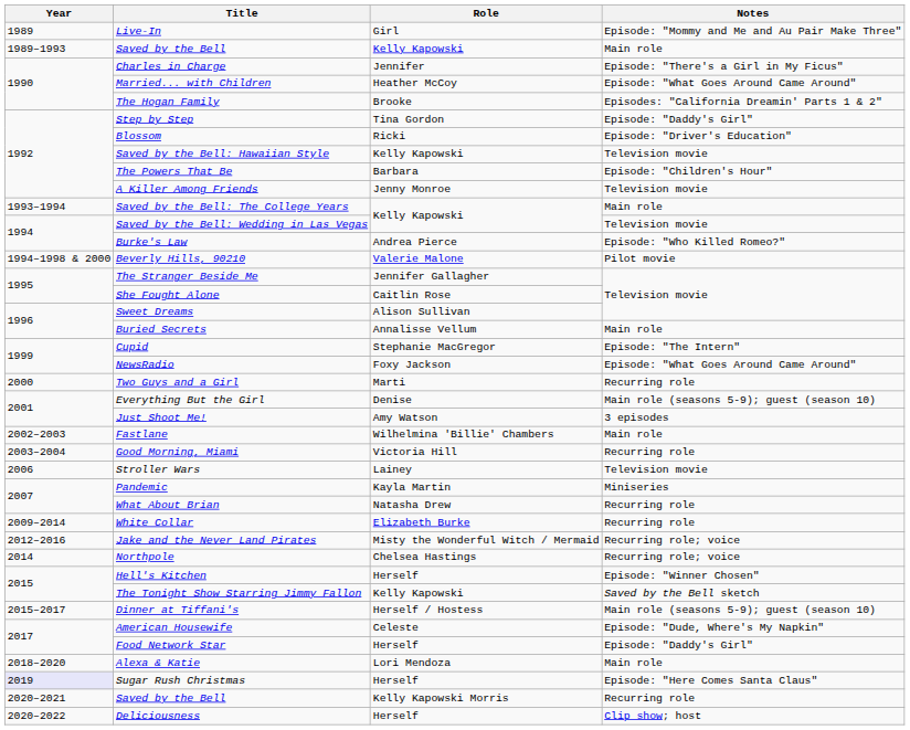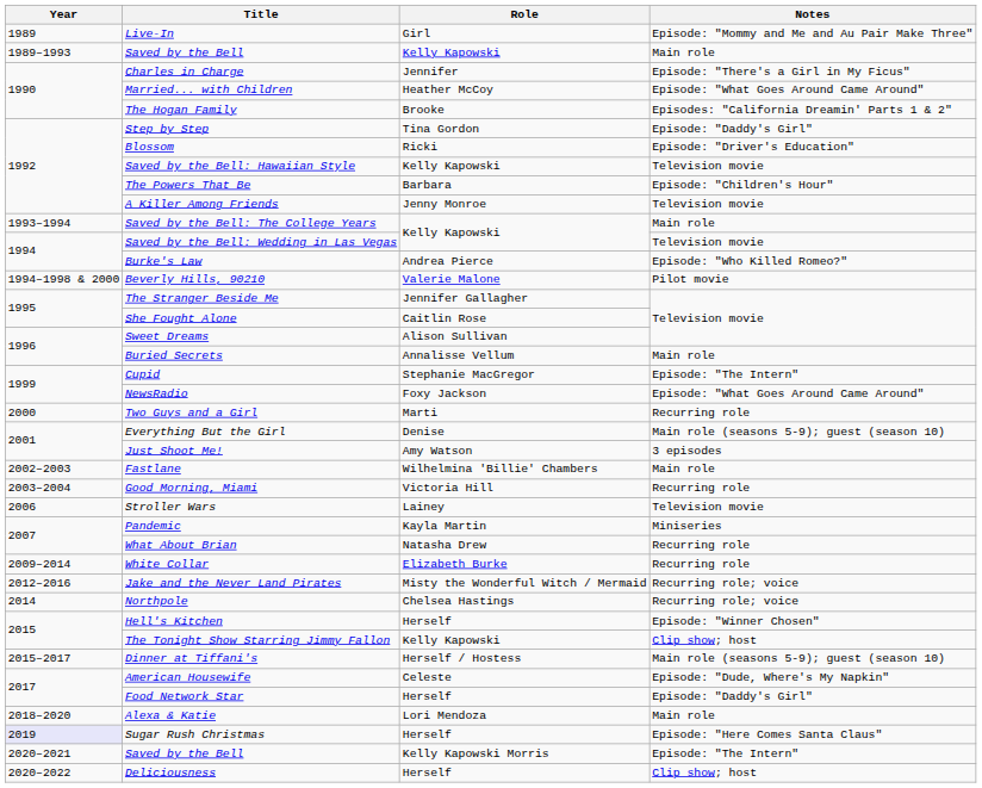The Tonight Show Starring Jimmy Fallon | Notes: Saved by the Bell sketch -> Clip show; host
Saved by the Bell / Kelly Kapowski Morris | Notes: Recurring role -> Episode: "The Intern"
